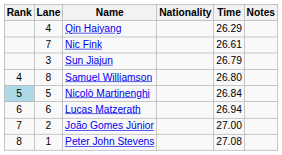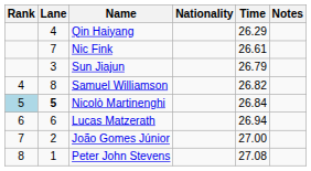Samuel Williamson | Time: 26.80 -> 26.82
Nicolò Martinenghi | Lane: normal -> bold
